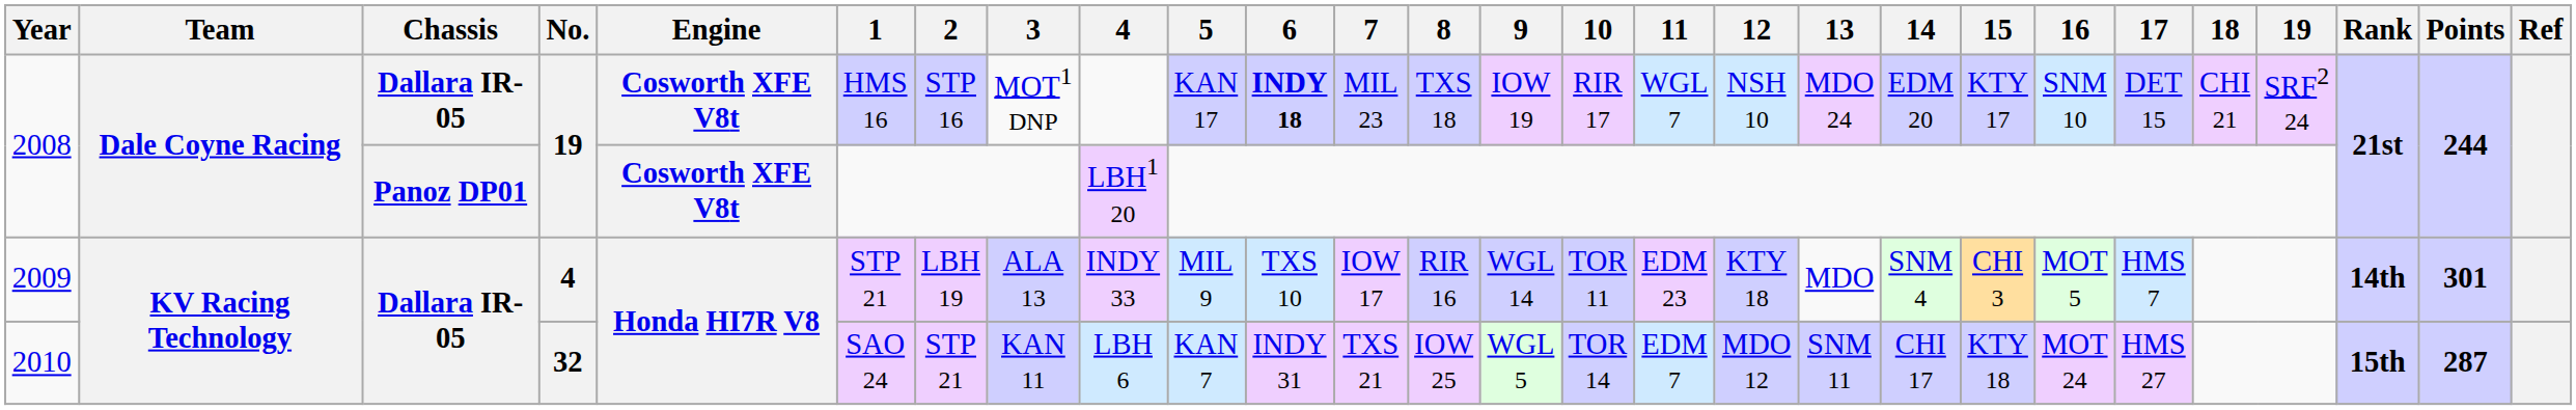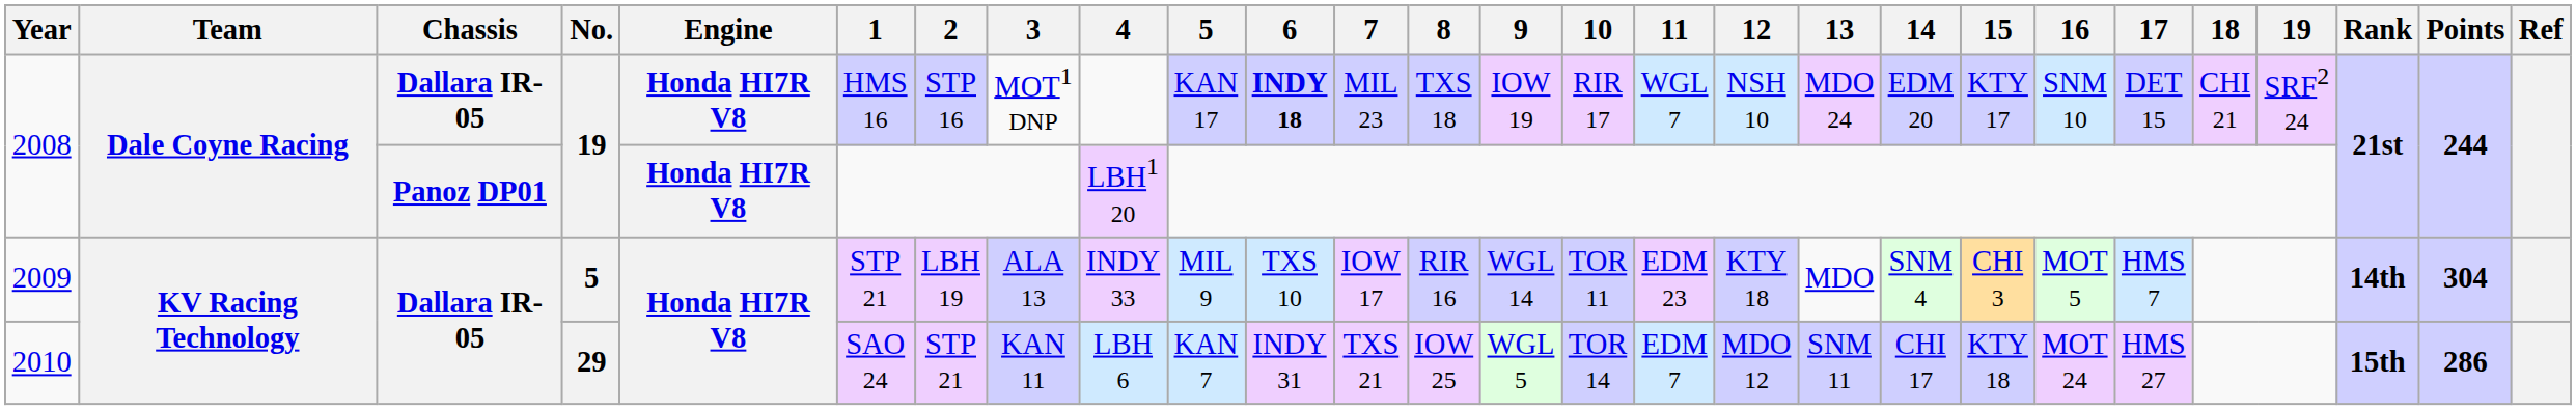2008 / Dallara IR-05 | Engine: Cosworth XFE V8t -> Honda HI7R V8
2008 / Panoz DP01 | Engine: Cosworth XFE V8t -> Honda HI7R V8
2009 | No.: 4 -> 5
2009 | Points: 301 -> 304
2010 | No.: 32 -> 29
2010 | Points: 287 -> 286
